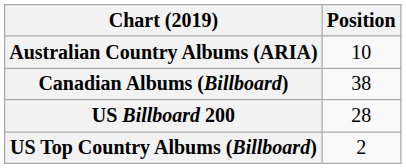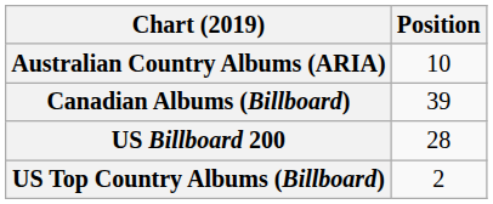Canadian Albums (Billboard) | Position: 38 -> 39
